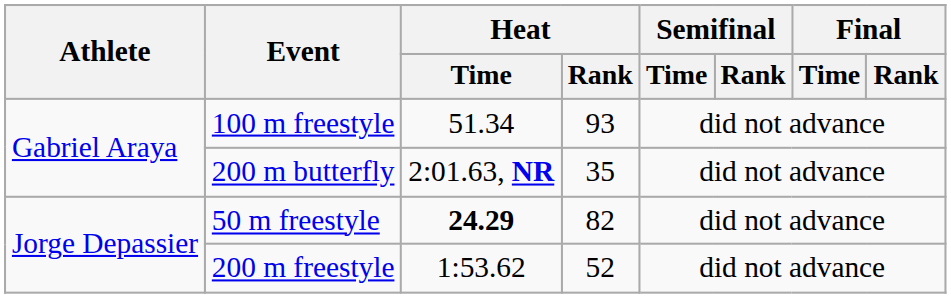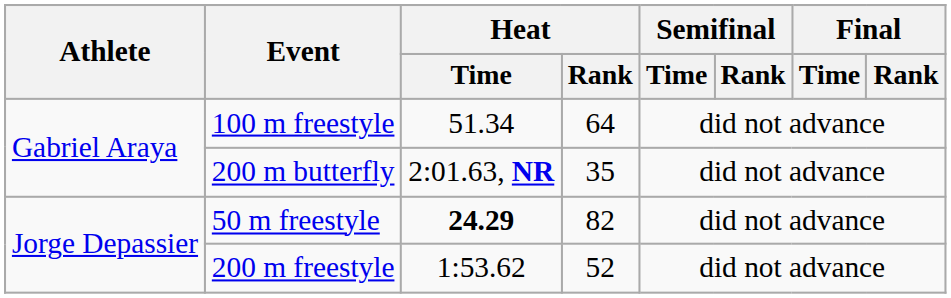100 m freestyle | Heat / Rank: 93 -> 64
